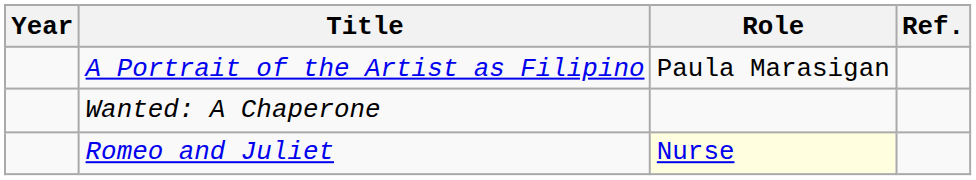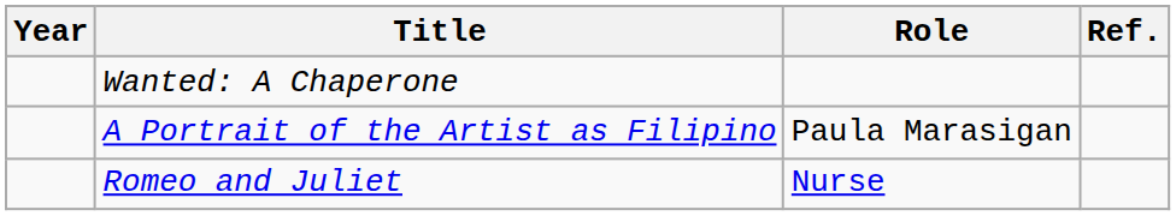rows swapped: Wanted: A Chaperone <-> A Portrait of the Artist as Filipino
Romeo and Juliet | Role: lightyellow background -> no background
